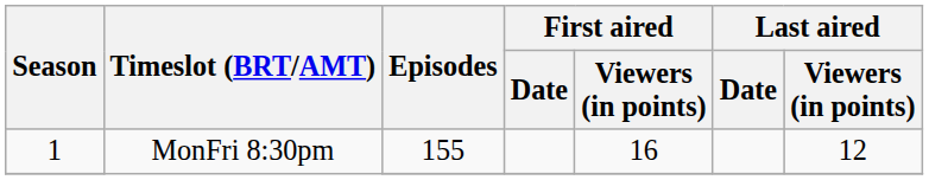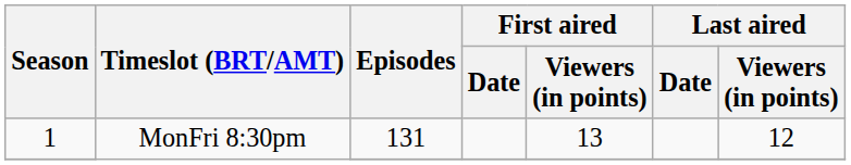1 / MonFri 8:30pm | Episodes: 155 -> 131
1 / MonFri 8:30pm | First aired / Viewers (in points): 16 -> 13
